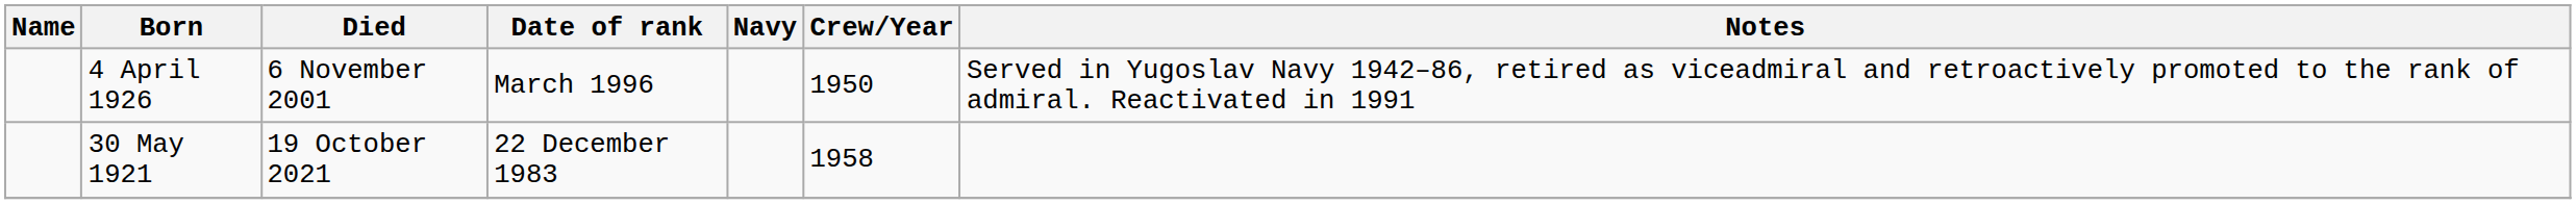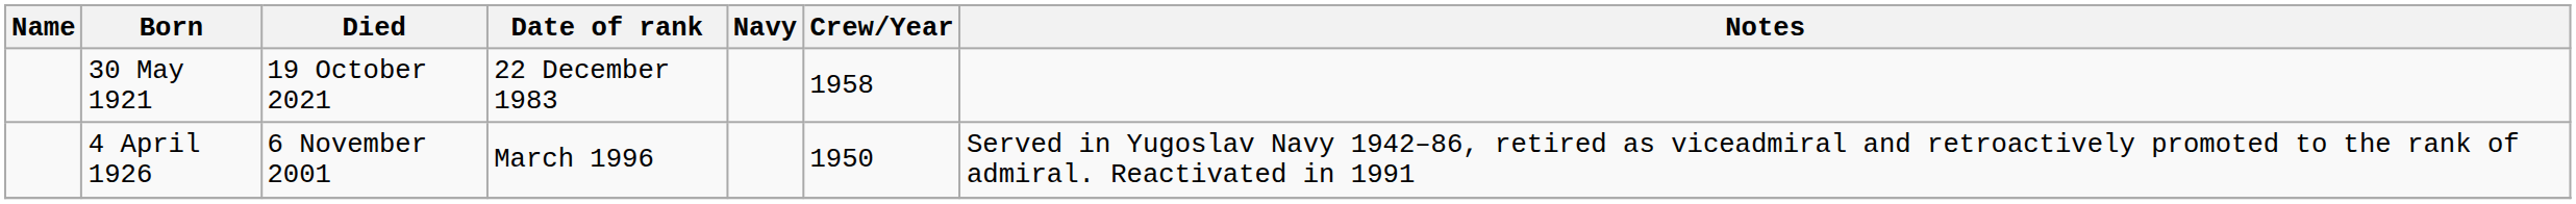rows swapped: 4 April 1926 <-> 30 May 1921
